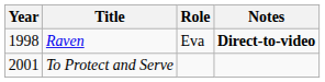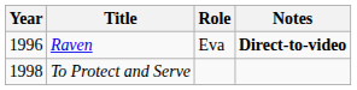Raven | Year: 1998 -> 1996
To Protect and Serve | Year: 2001 -> 1998
